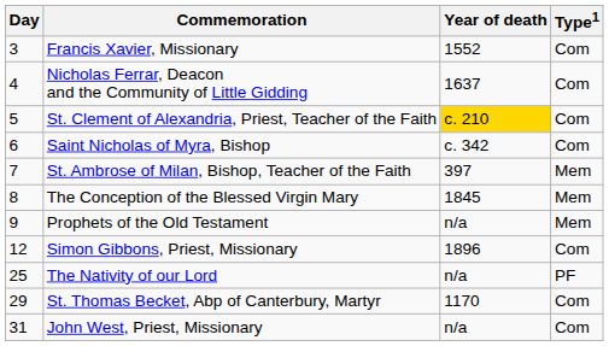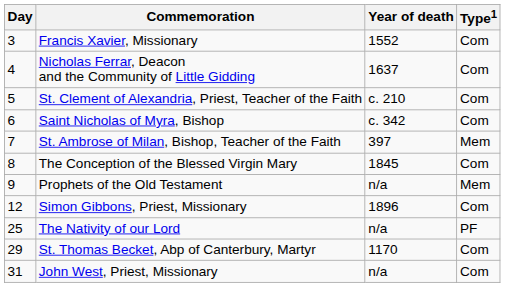St. Clement of Alexandria, Priest, Teacher of the Faith | Year of death: gold background -> no background
The Conception of the Blessed Virgin Mary | Type1: Mem -> Com
